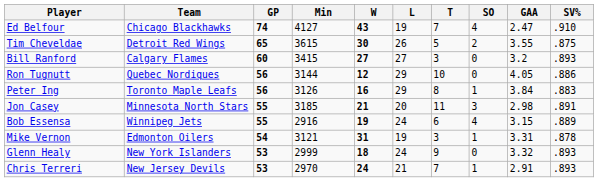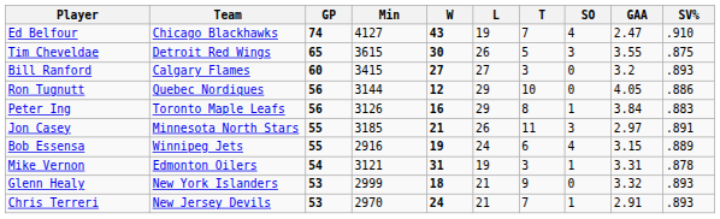Tim Cheveldae | SO: 2 -> 3
Jon Casey | L: 20 -> 26
Jon Casey | GAA: 2.98 -> 2.97
Glenn Healy | L: 24 -> 21
